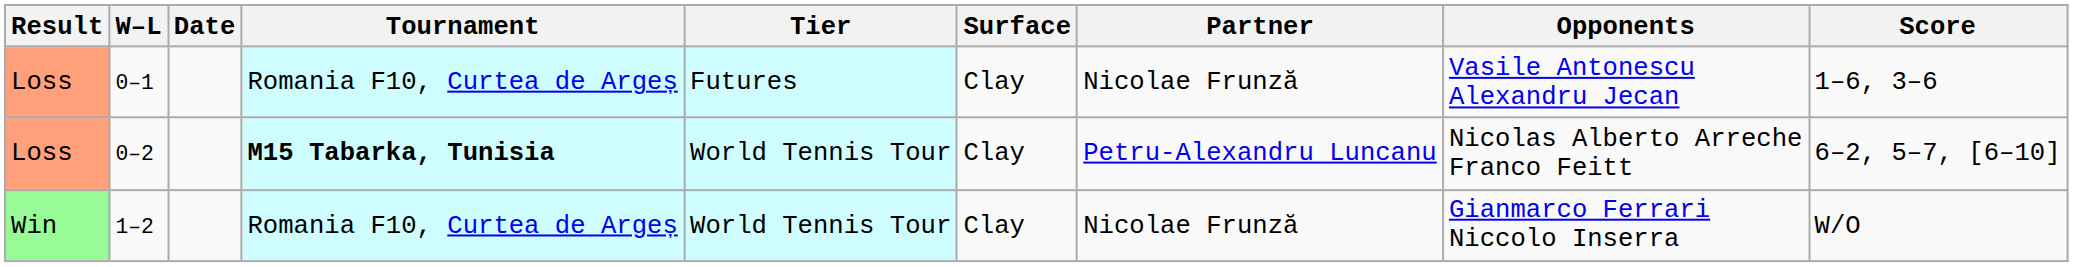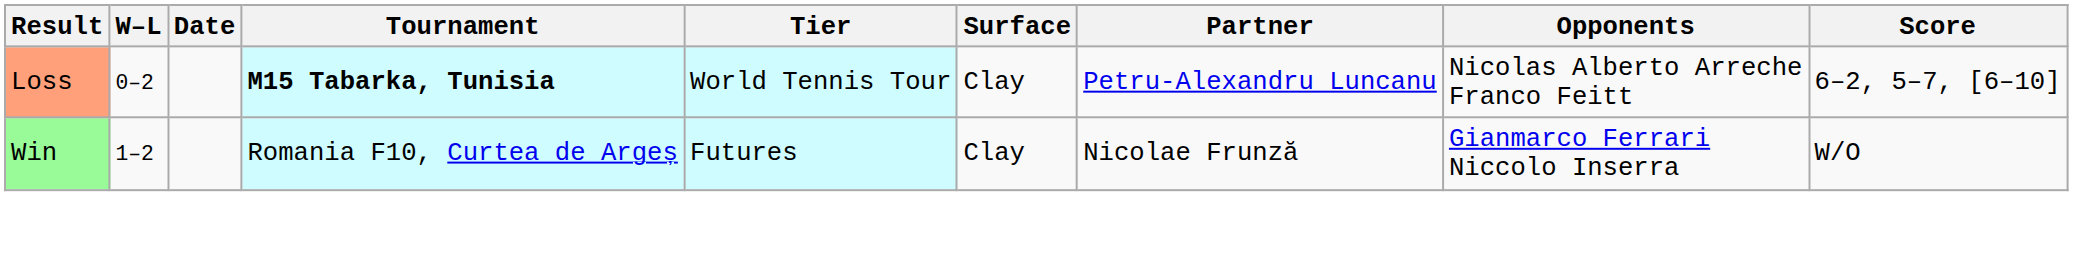- row: Loss | 0–1 | Romania F10, Curtea de Argeș | Futures | Clay | Nicolae Frunză | Vasile Antonescu Alexandru Jecan | 1–6, 3–6
1–2 | Tier: World Tennis Tour -> Futures
